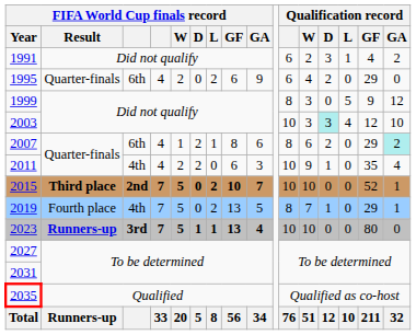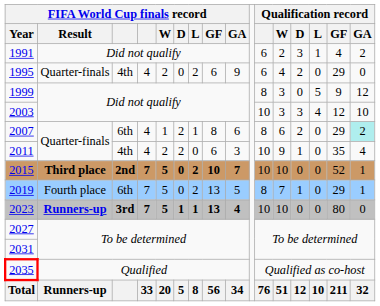1995 | column 3: 6th -> 4th
2003 | Qualification record / D: paleturquoise background -> no background
2019 | column 3: 4th -> 6th
